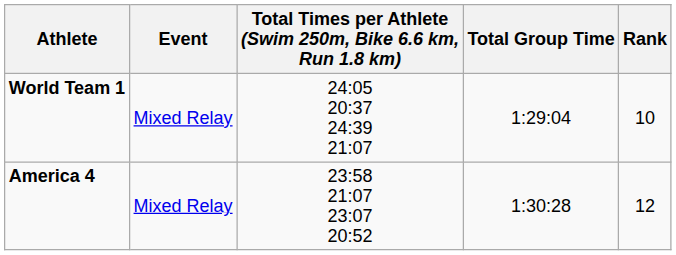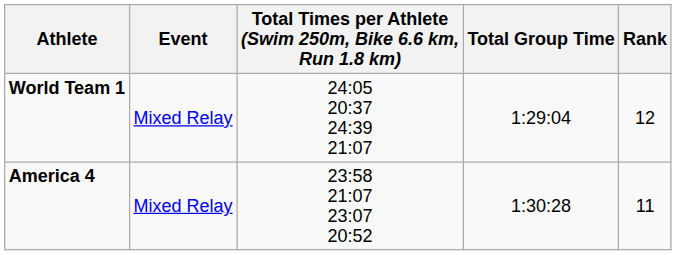World Team 1 | Rank: 10 -> 12
America 4 | Rank: 12 -> 11
